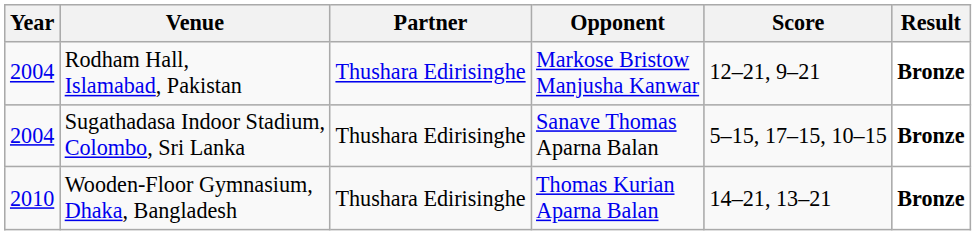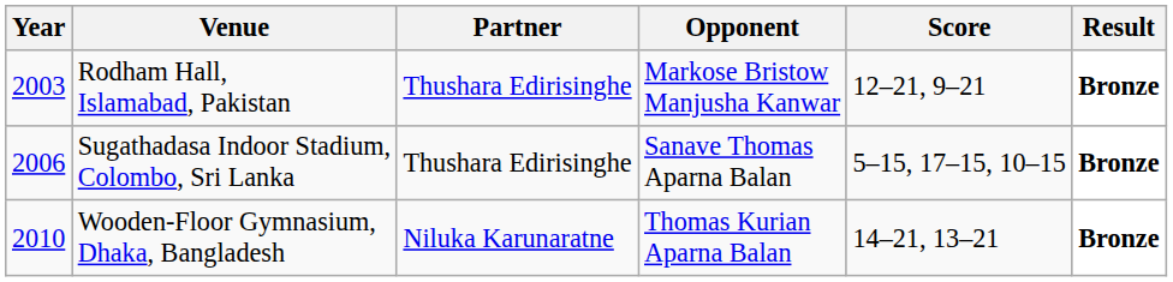Rodham Hall, Islamabad, Pakistan | Year: 2004 -> 2003
Sugathadasa Indoor Stadium, Colombo, Sri Lanka | Year: 2004 -> 2006
Wooden-Floor Gymnasium, Dhaka, Bangladesh | Partner: Thushara Edirisinghe -> Niluka Karunaratne
